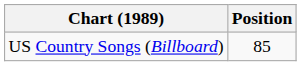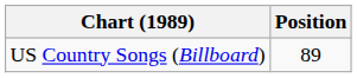US Country Songs (Billboard) | Position: 85 -> 89
